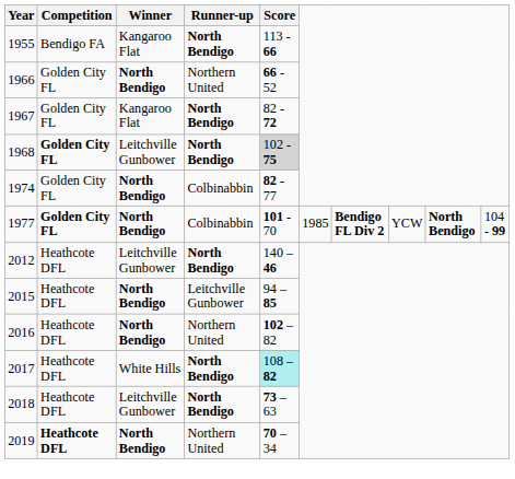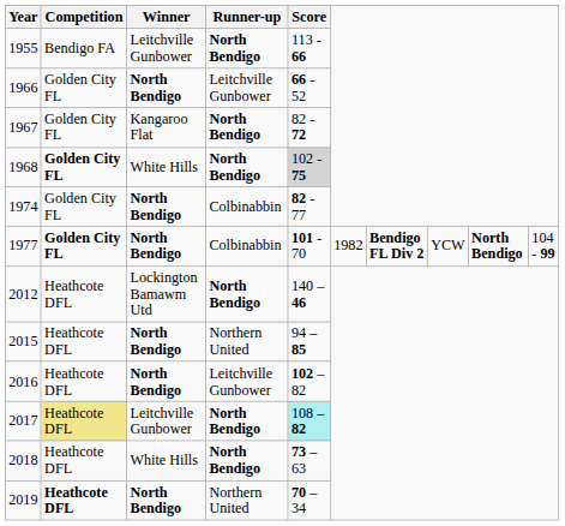1955 | Winner: Kangaroo Flat -> Leitchville Gunbower
1966 | Runner-up: Northern United -> Leitchville Gunbower
1968 | Winner: Leitchville Gunbower -> White Hills
1977 | column 6: 1985 -> 1982
2012 | Winner: Leitchville Gunbower -> Lockington Bamawm Utd
2015 | Runner-up: Leitchville Gunbower -> Northern United
2016 | Runner-up: Northern United -> Leitchville Gunbower
2017 | Competition: no background -> khaki background
2017 | Winner: White Hills -> Leitchville Gunbower
2018 | Winner: Leitchville Gunbower -> White Hills
